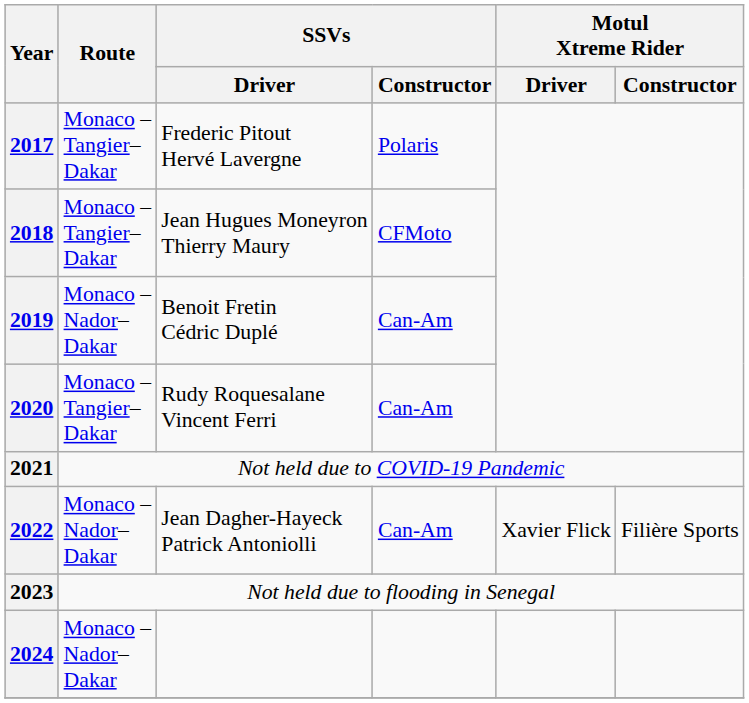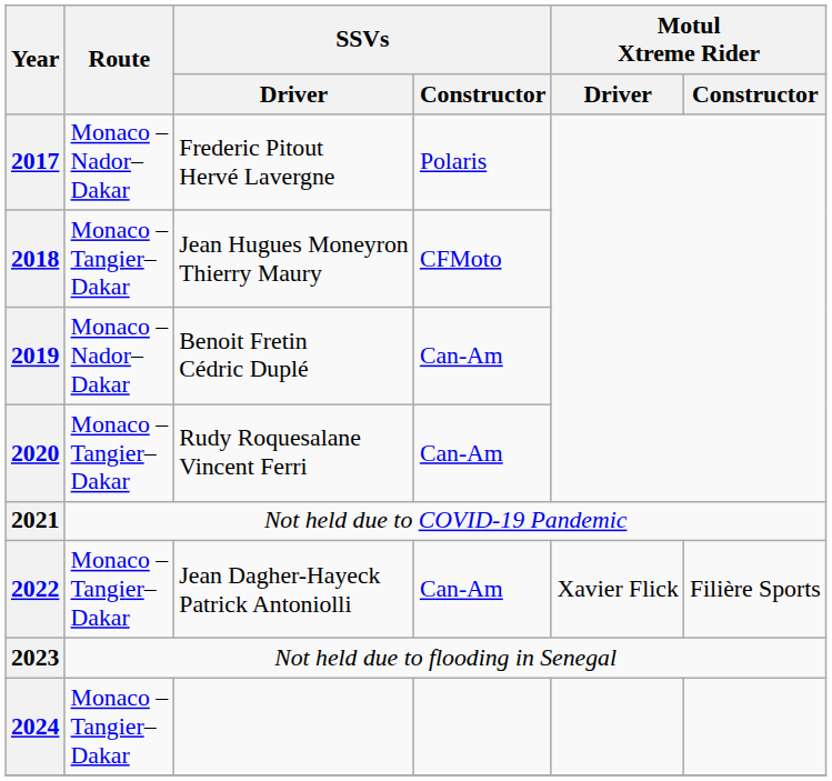2017 | Route: Monaco – Tangier– Dakar -> Monaco – Nador– Dakar
2022 | Route: Monaco – Nador– Dakar -> Monaco – Tangier– Dakar
2024 | Route: Monaco – Nador– Dakar -> Monaco – Tangier– Dakar
